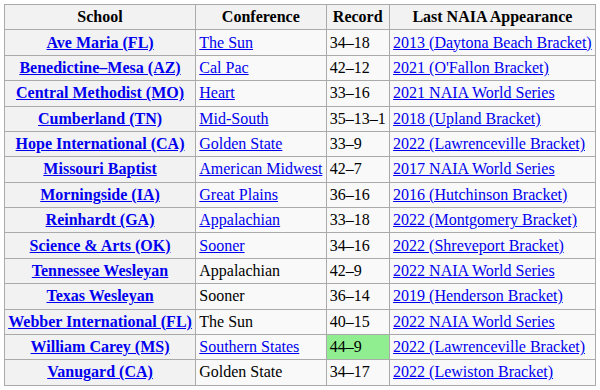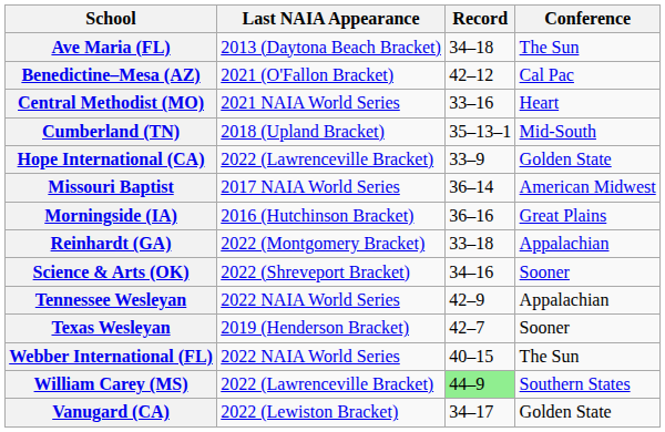columns swapped: Conference <-> Last NAIA Appearance
Missouri Baptist | Record: 42–7 -> 36–14
Texas Wesleyan | Record: 36–14 -> 42–7
